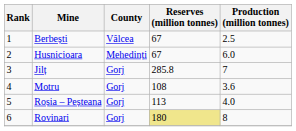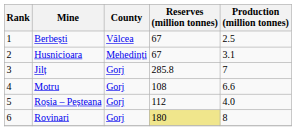Husnicioara | Production (million tonnes): 6.0 -> 3.1
Motru | Production (million tonnes): 3.6 -> 6.6
Roșia – Peșteana | Reserves (million tonnes): 113 -> 112
